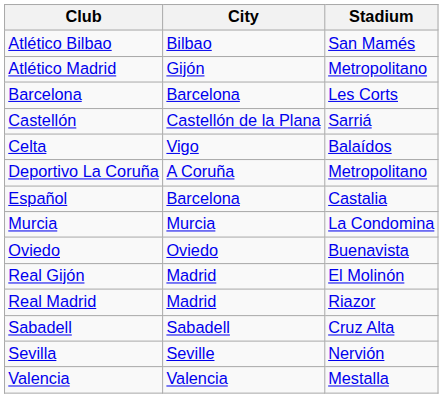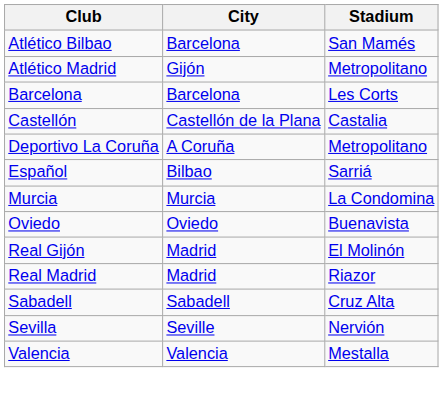Atlético Bilbao | City: Bilbao -> Barcelona
Castellón | Stadium: Sarriá -> Castalia
- row: Celta | Vigo | Balaídos
Español | City: Barcelona -> Bilbao
Español | Stadium: Castalia -> Sarriá
